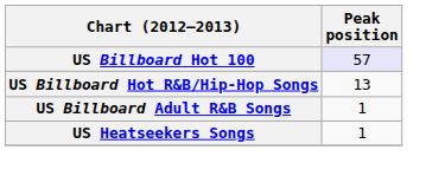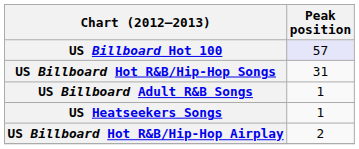US Billboard Hot R&B/Hip-Hop Songs | Peak position: 13 -> 31
+ row: US Billboard Hot R&B/Hip-Hop Airplay | 2
